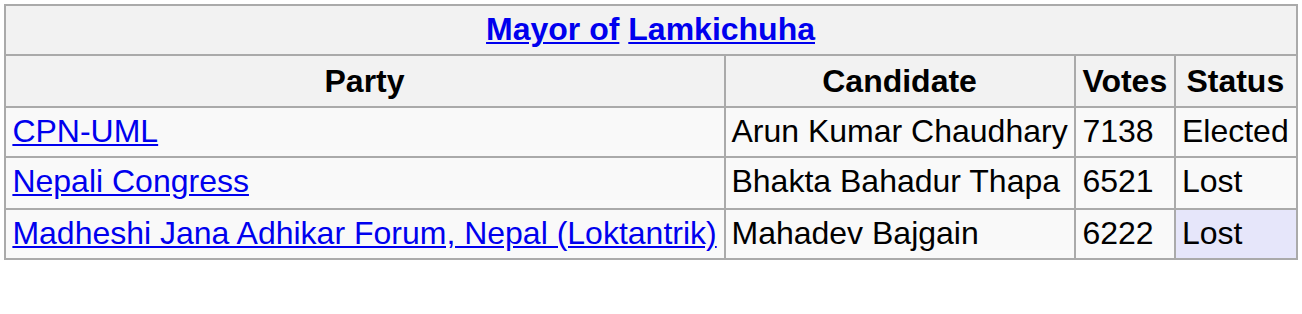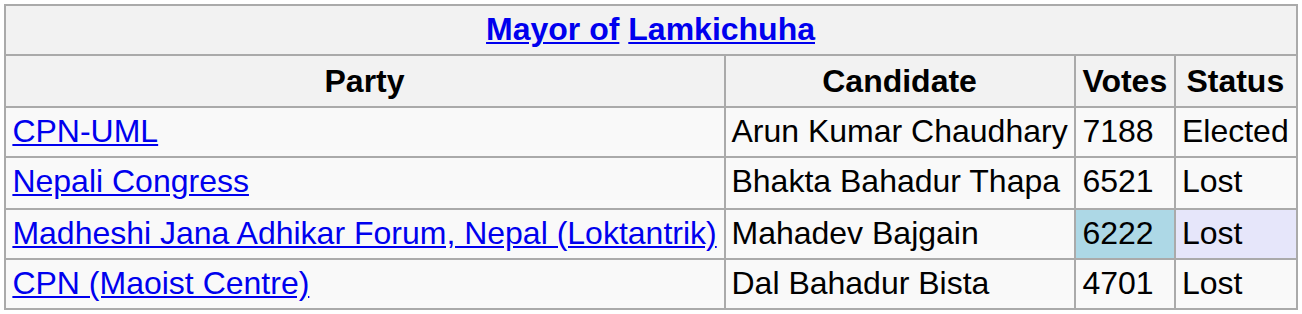CPN-UML | Votes: 7138 -> 7188
Madheshi Jana Adhikar Forum, Nepal (Loktantrik) | Votes: no background -> lightblue background
+ row: CPN (Maoist Centre) | Dal Bahadur Bista | 4701 | Lost
